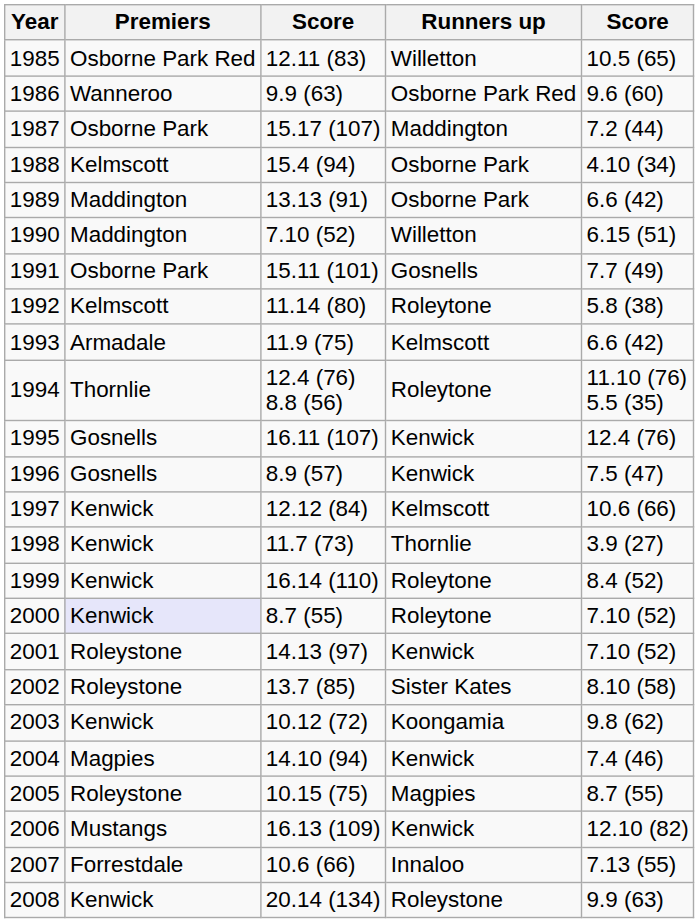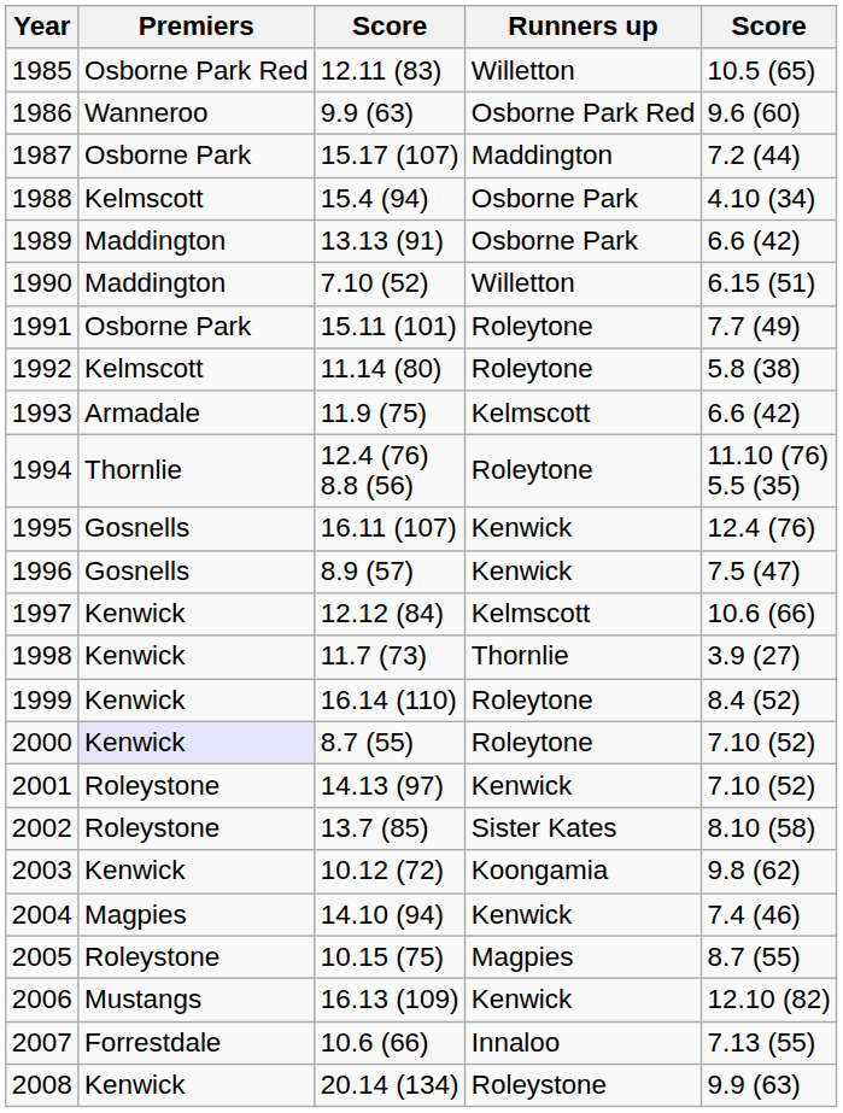1991 | Runners up: Gosnells -> Roleytone
